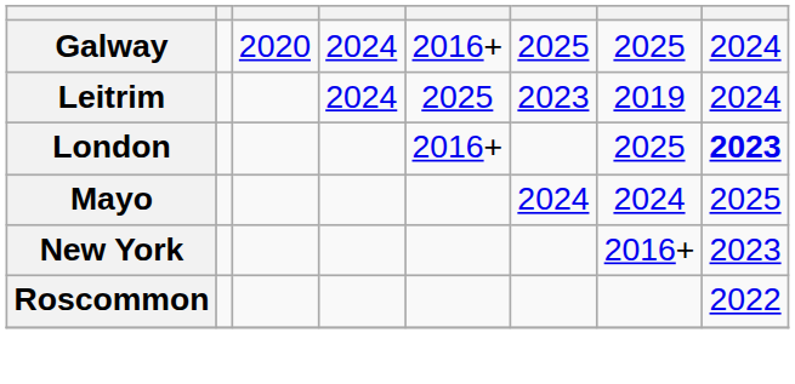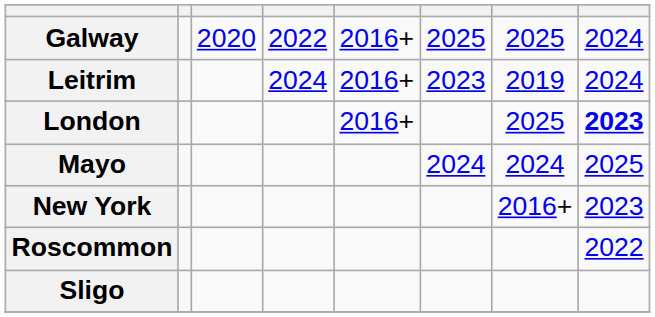Galway | column 4: 2024 -> 2022
Leitrim | column 5: 2025 -> 2016+
+ row: Sligo
